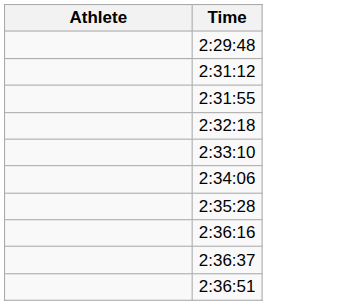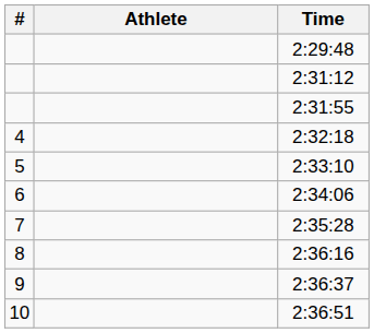+ column: # | 4 | 5 | 6 | 7 | 8 | 9 | 10
